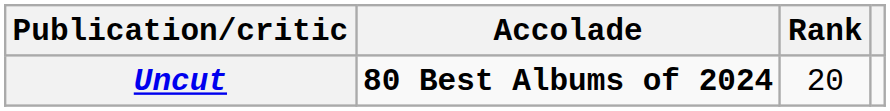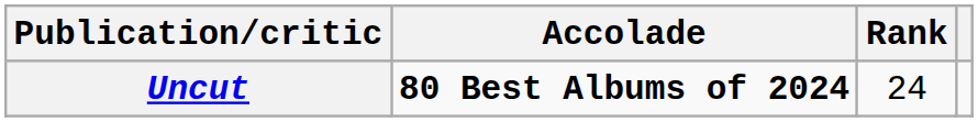Uncut | Rank: 20 -> 24
